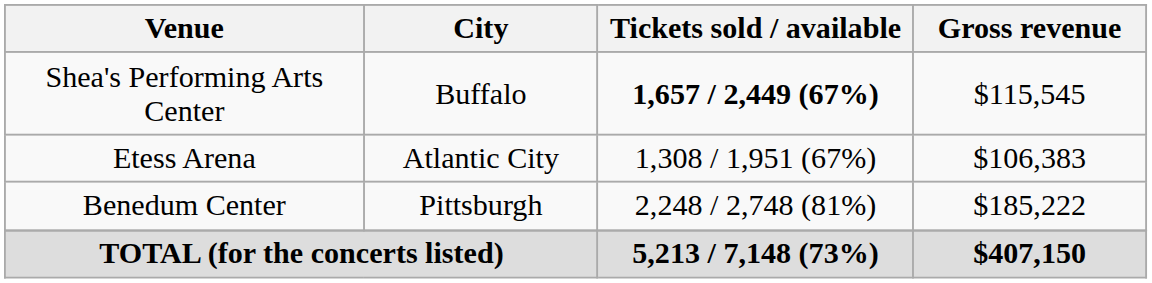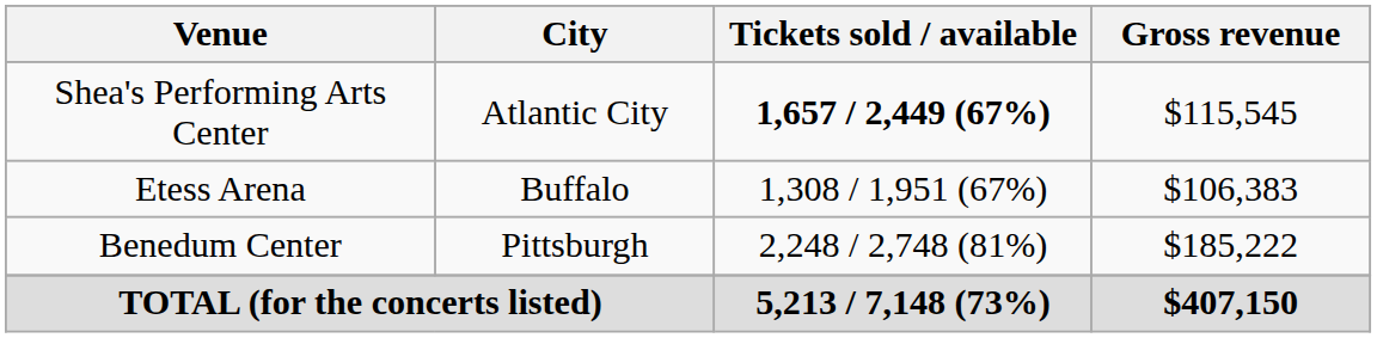Shea's Performing Arts Center | City: Buffalo -> Atlantic City
Etess Arena | City: Atlantic City -> Buffalo
